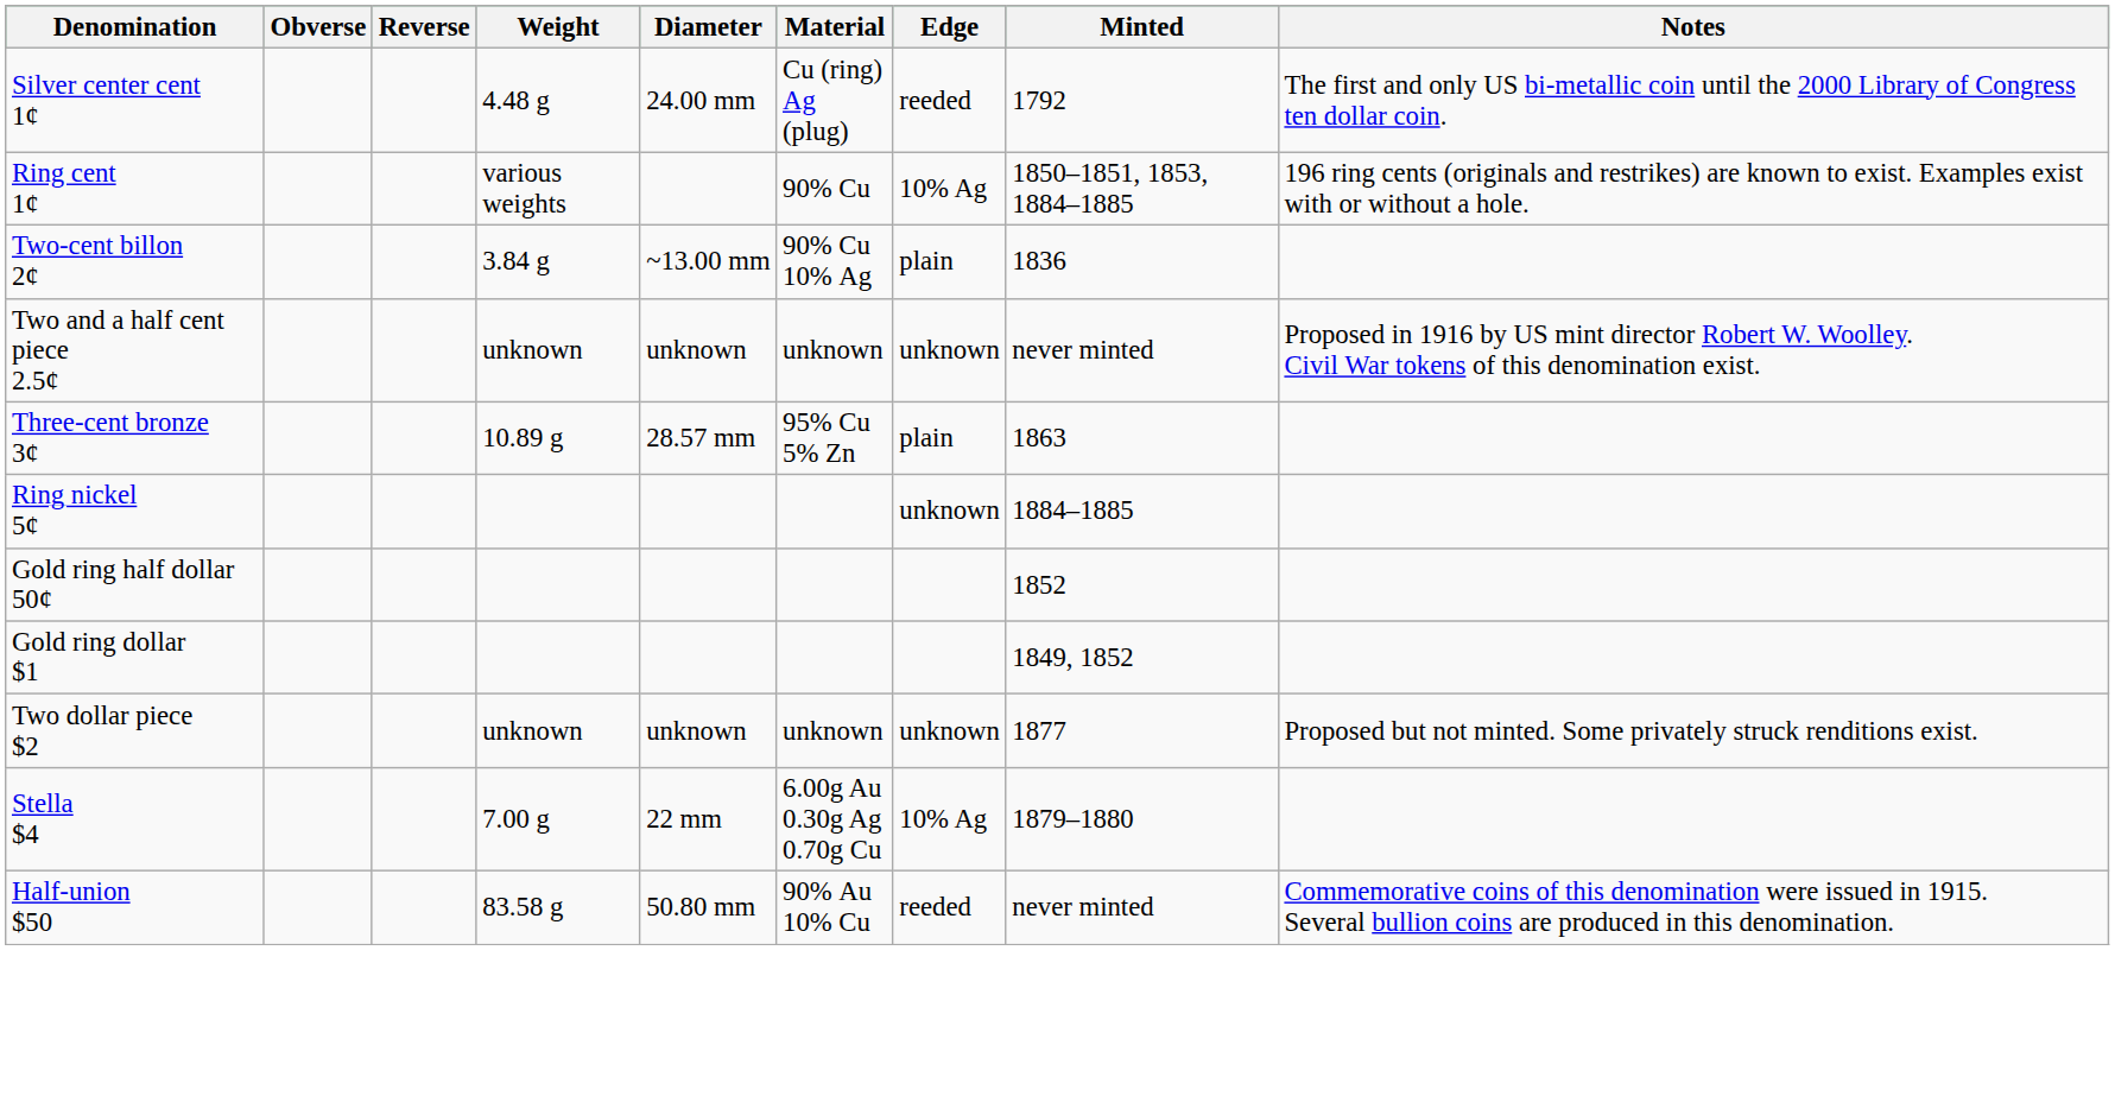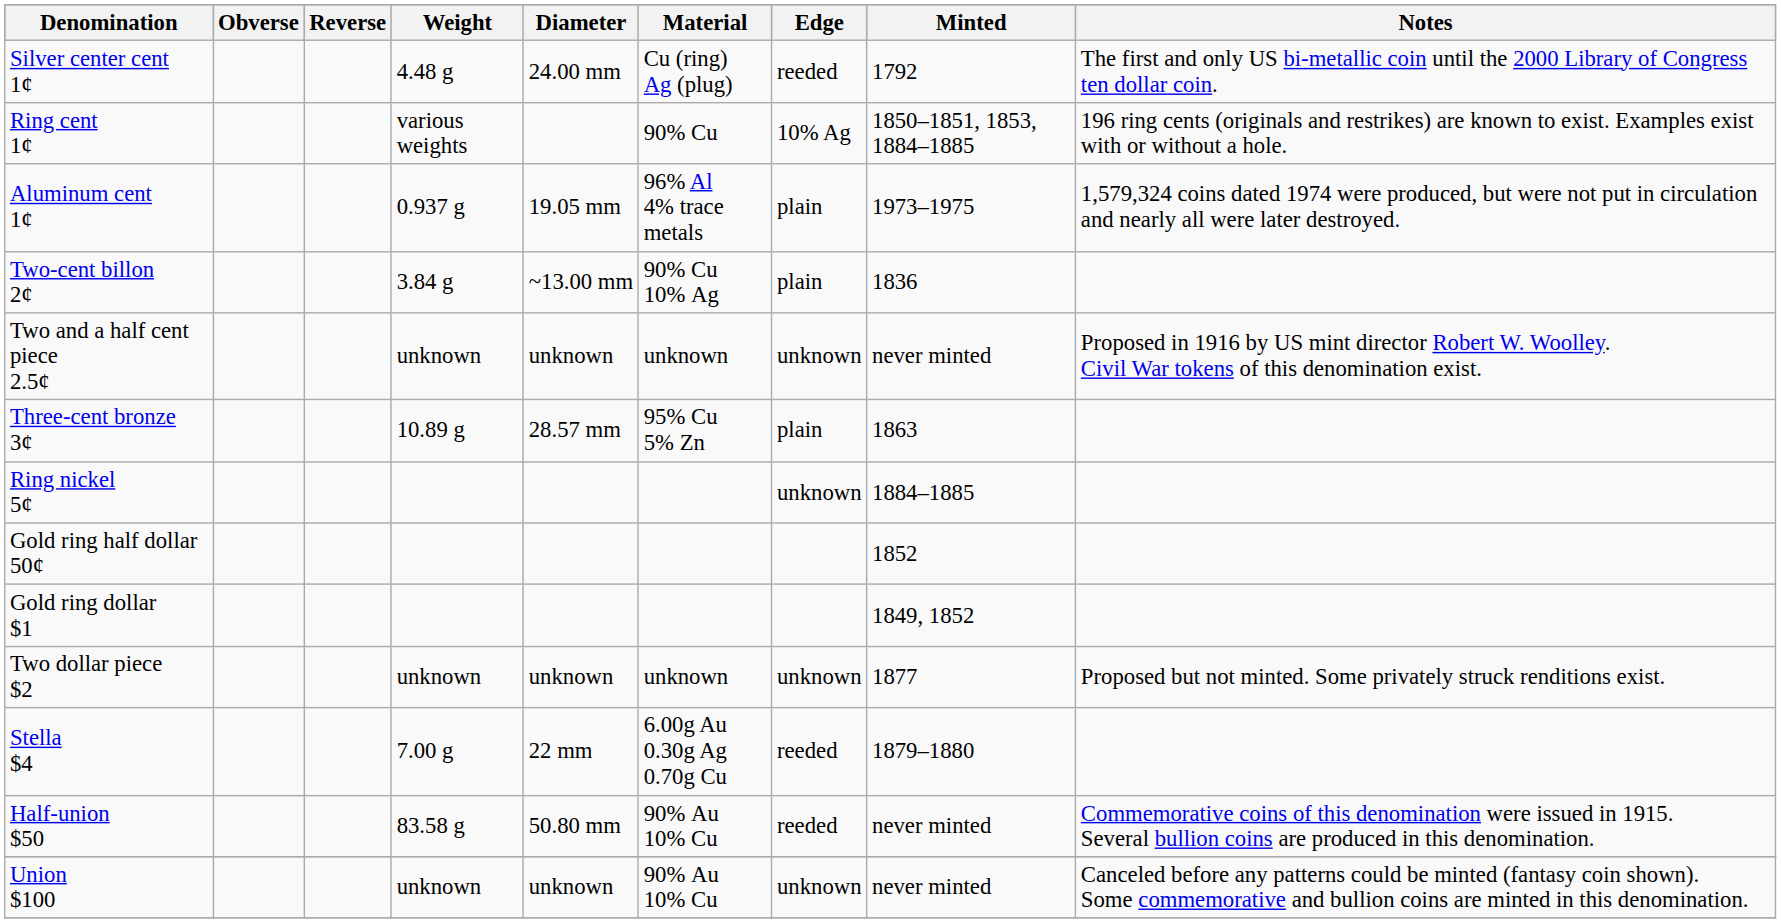+ row: Aluminum cent 1¢ | 0.937 g | 19.05 mm | 96% Al 4% trace metals | plain | 1973–1975 | 1,579,324 coins dated 1974 were produced, but were not put in circulation and nearly all were later destroyed.
Stella $4 | Edge: 10% Ag -> reeded
+ row: Union $100 | unknown | unknown | 90% Au 10% Cu | unknown | never minted | Canceled before any patterns could be minted (fantasy coin shown). Some commemorative and bullion coins are minted in this denomination.
